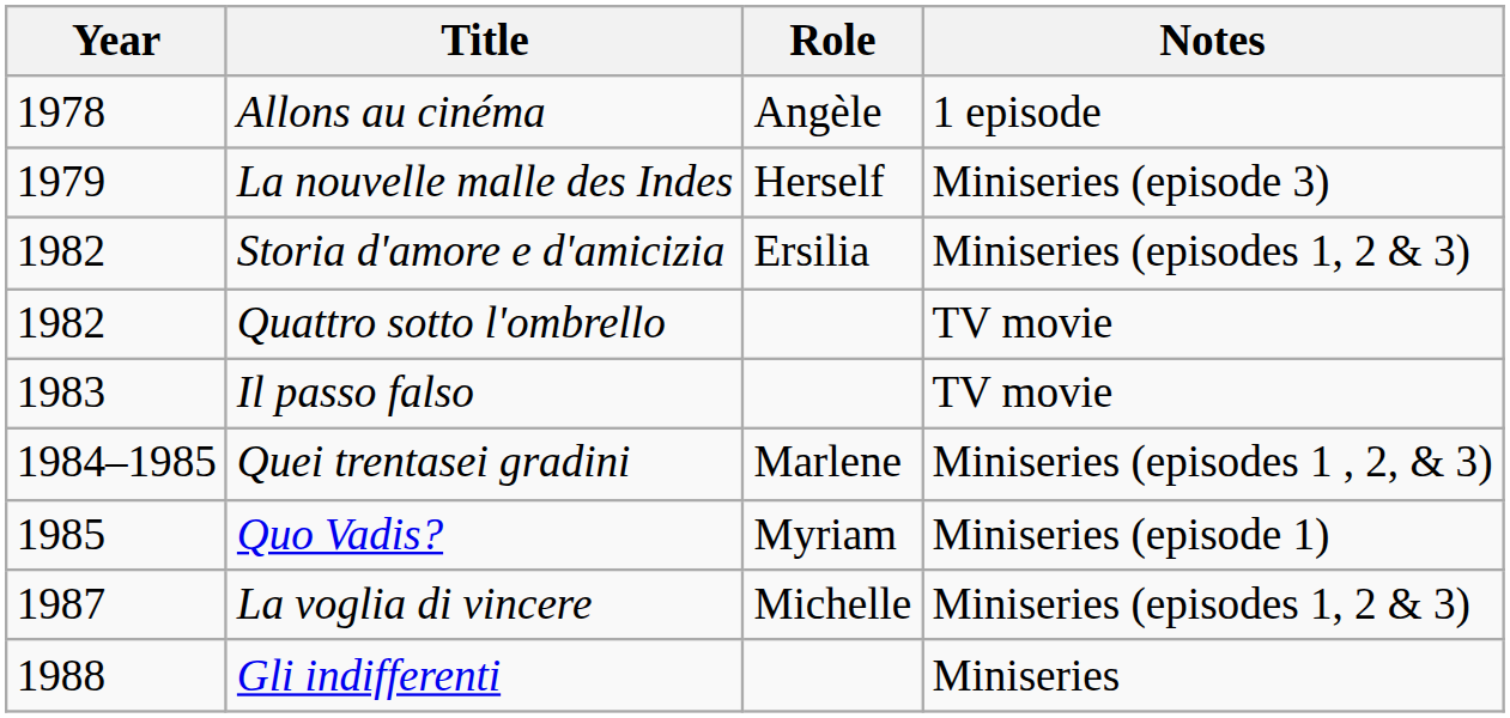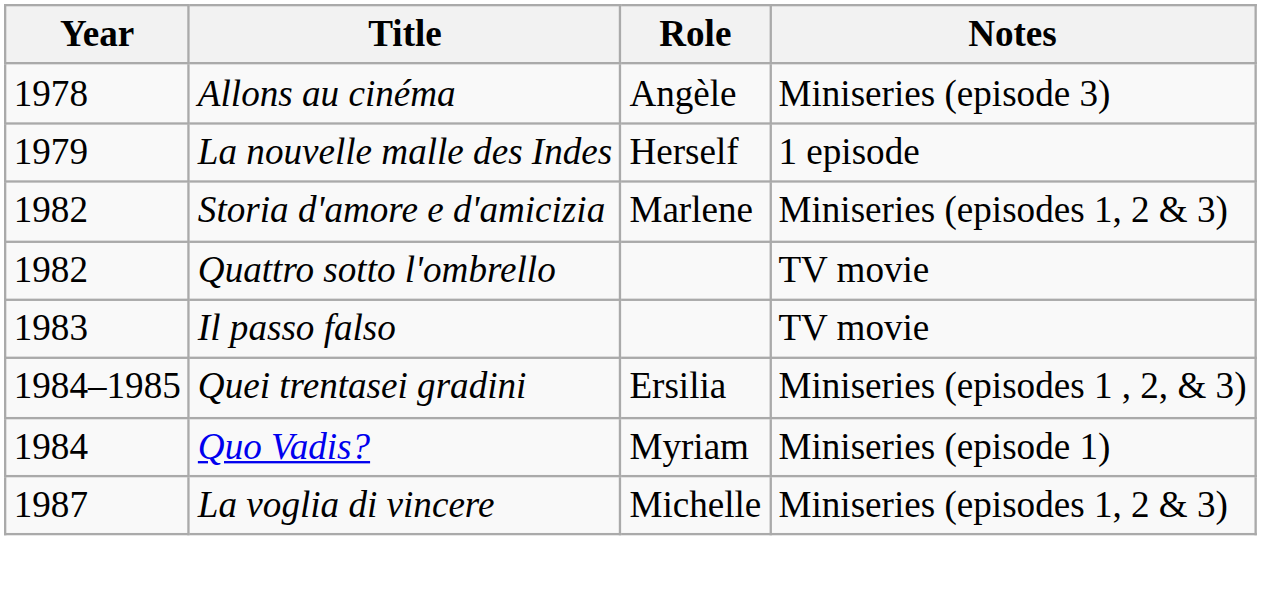Allons au cinéma | Notes: 1 episode -> Miniseries (episode 3)
La nouvelle malle des Indes | Notes: Miniseries (episode 3) -> 1 episode
Storia d'amore e d'amicizia | Role: Ersilia -> Marlene
Quei trentasei gradini | Role: Marlene -> Ersilia
Quo Vadis? | Year: 1985 -> 1984
- row: 1988 | Gli indifferenti | Miniseries
